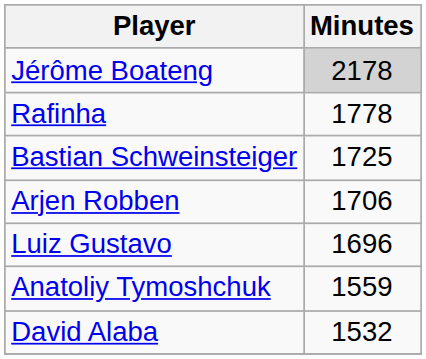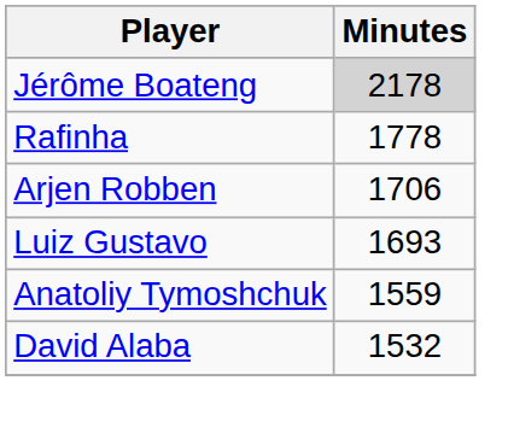- row: Bastian Schweinsteiger | 1725
Luiz Gustavo | Minutes: 1696 -> 1693
